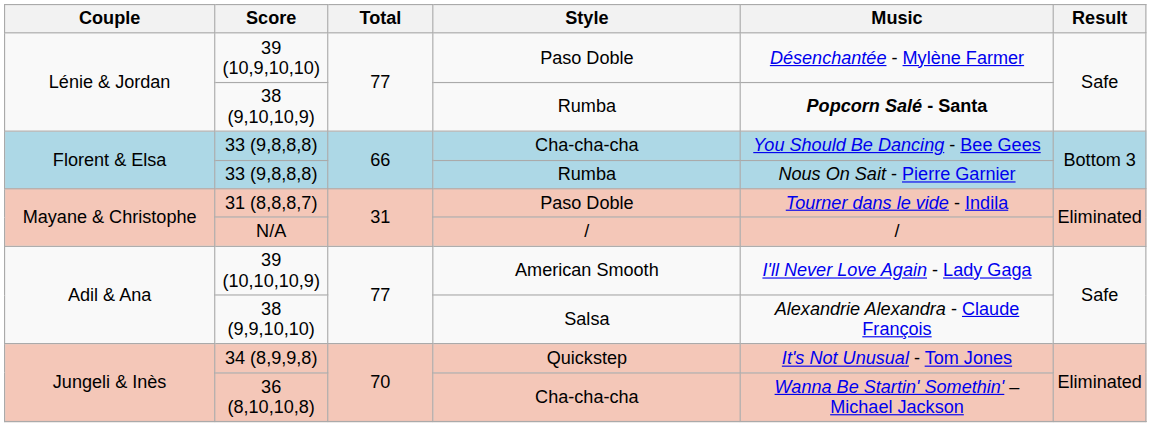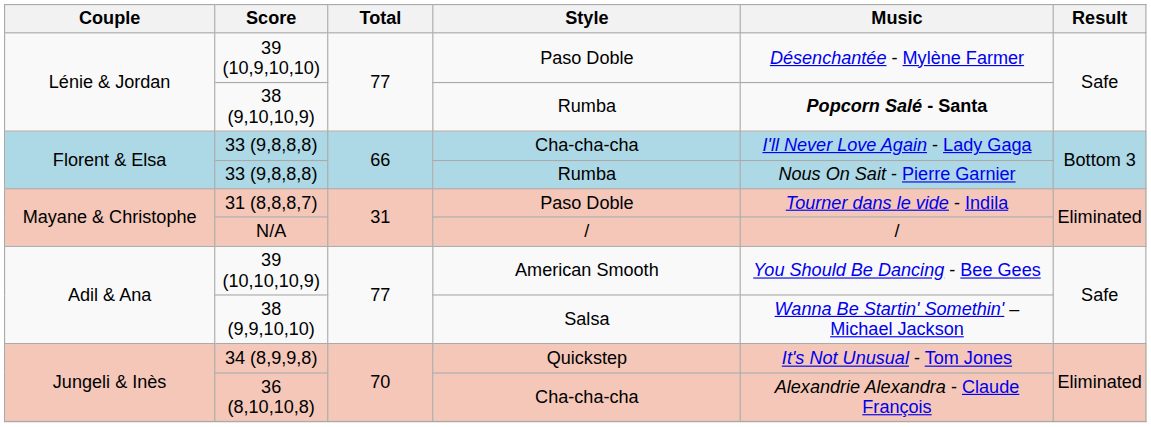33 (9,8,8,8) / Cha-cha-cha | Music: You Should Be Dancing - Bee Gees -> I'll Never Love Again - Lady Gaga
39 (10,10,10,9) | Music: I'll Never Love Again - Lady Gaga -> You Should Be Dancing - Bee Gees
38 (9,9,10,10) | Music: Alexandrie Alexandra - Claude François -> Wanna Be Startin' Somethin' – Michael Jackson
36 (8,10,10,8) | Music: Wanna Be Startin' Somethin' – Michael Jackson -> Alexandrie Alexandra - Claude François
